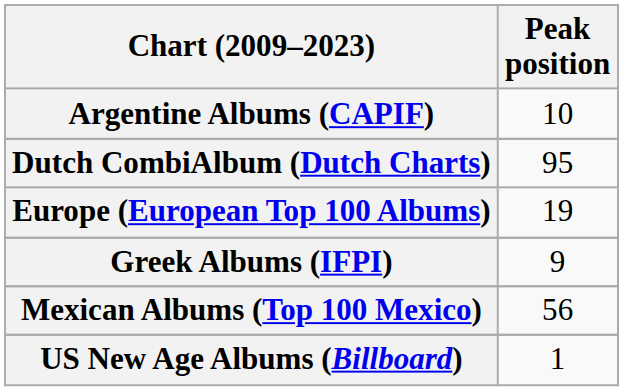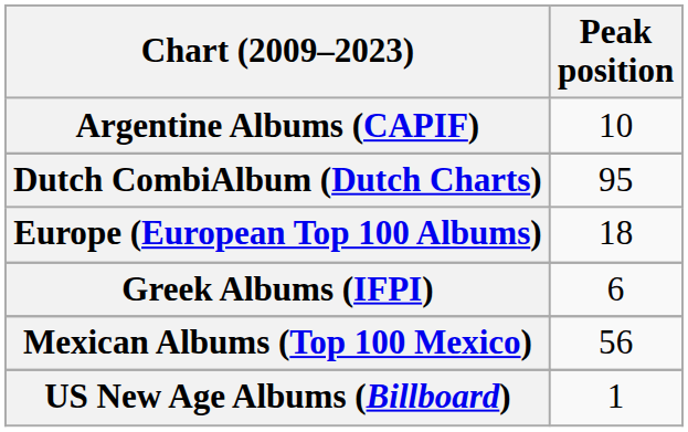Europe (European Top 100 Albums) | Peak position: 19 -> 18
Greek Albums (IFPI) | Peak position: 9 -> 6
